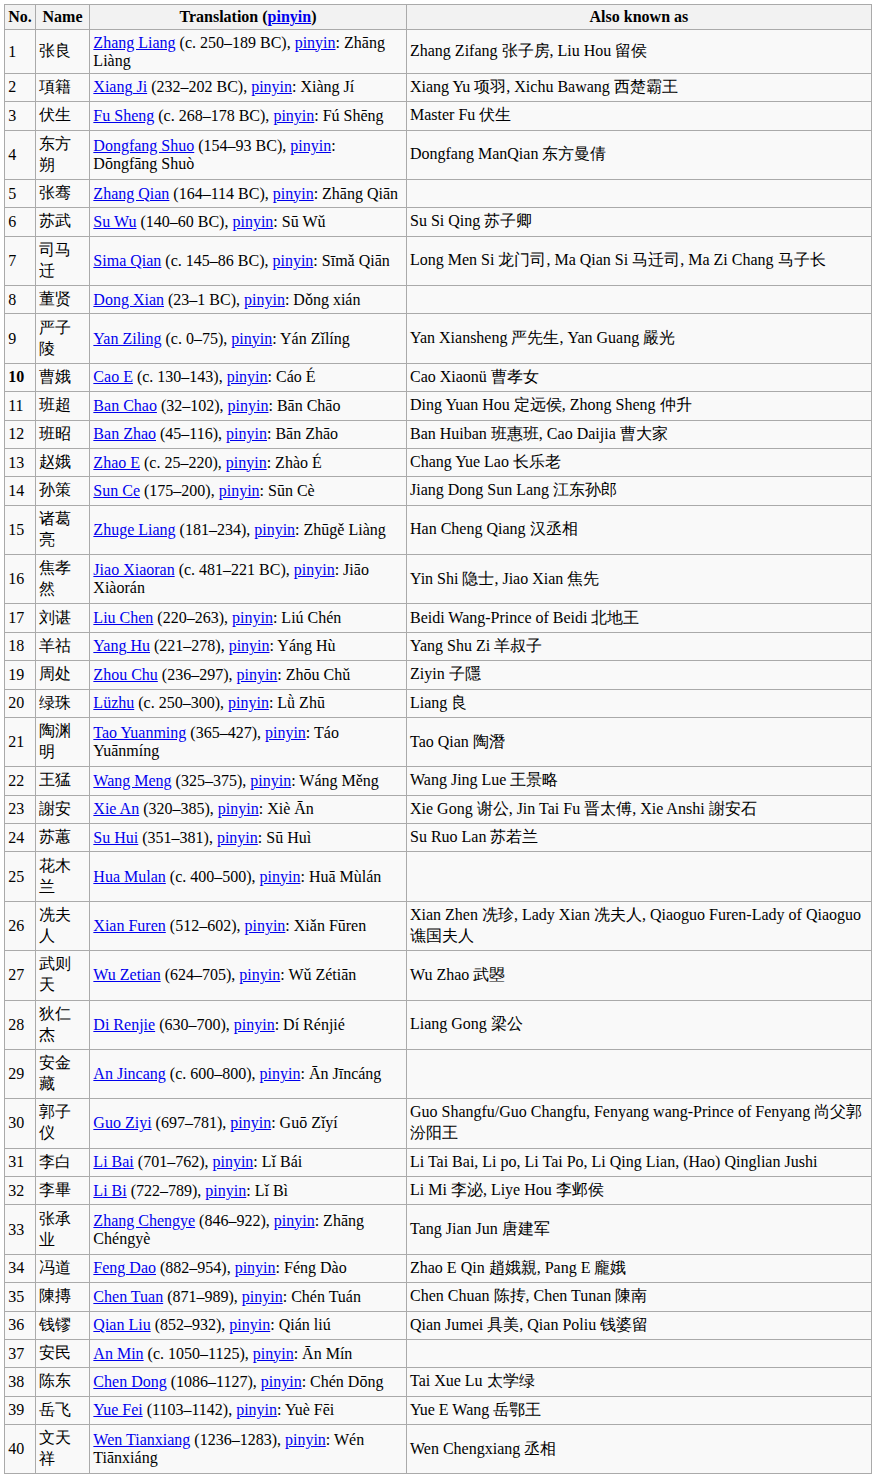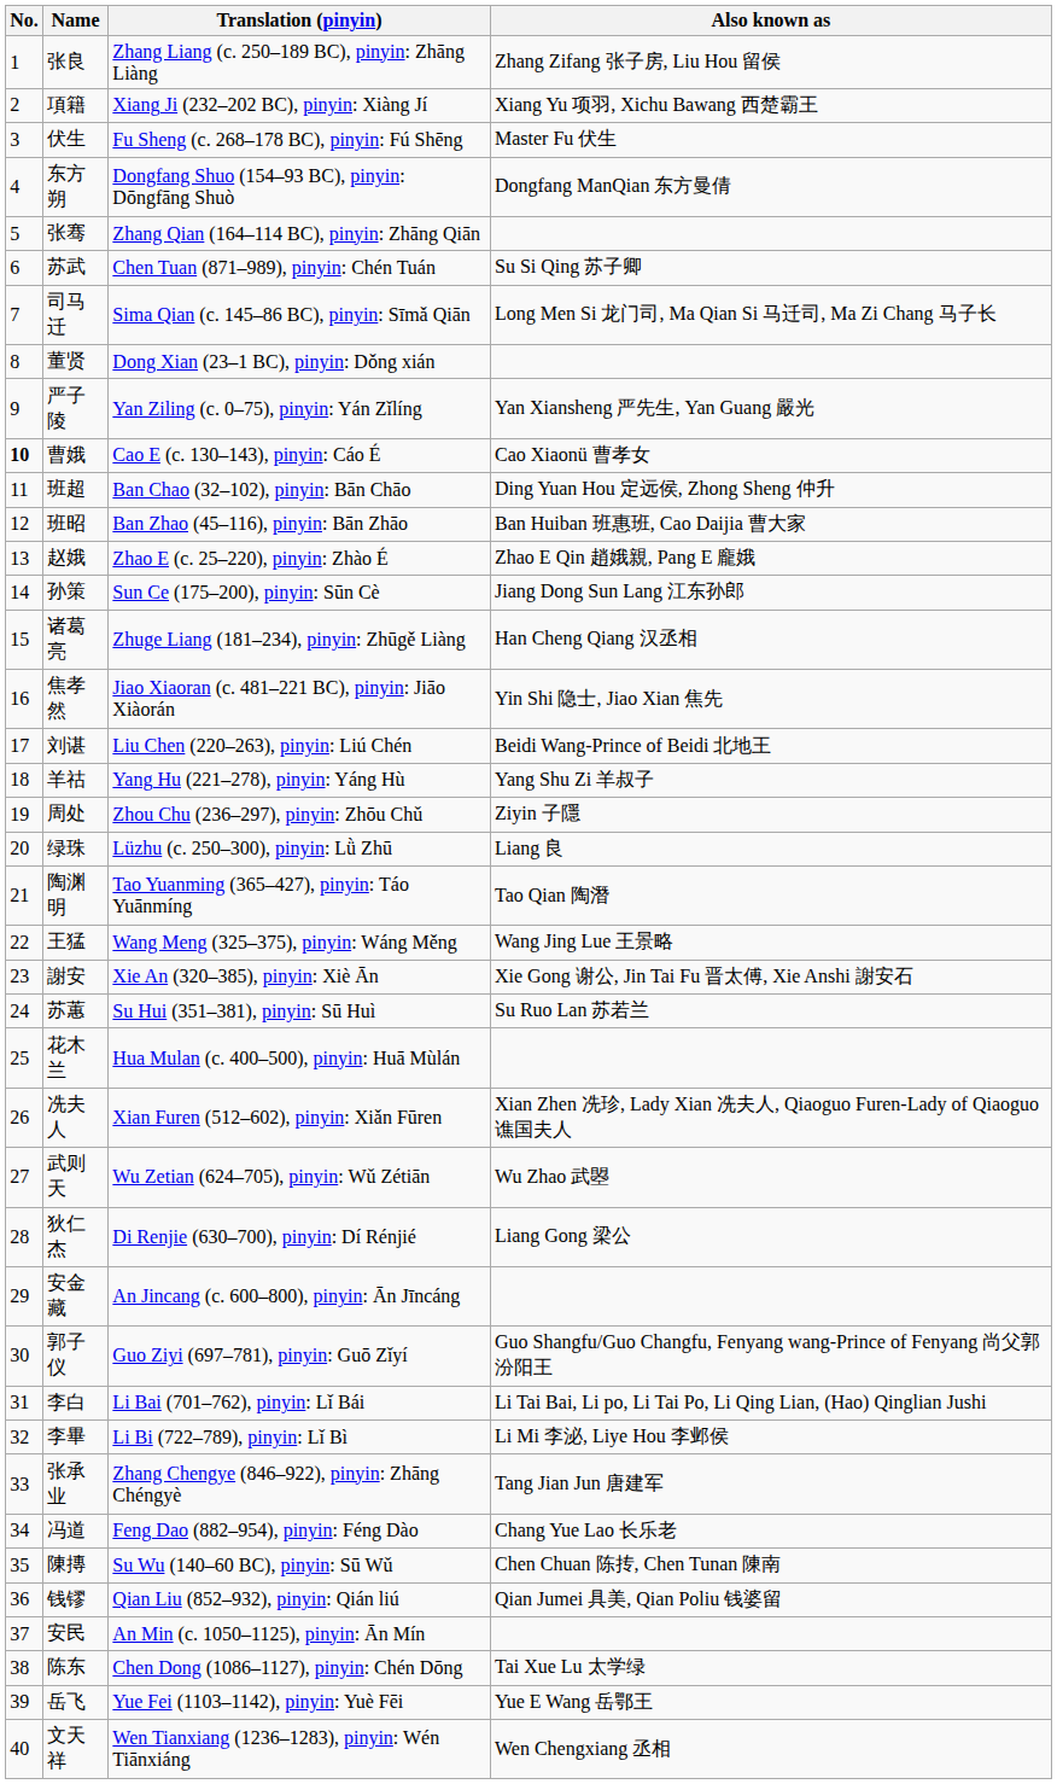苏武 | Translation (pinyin): Su Wu (140–60 BC), pinyin: Sū Wǔ -> Chen Tuan (871–989), pinyin: Chén Tuán
赵娥 | Also known as: Chang Yue Lao 长乐老 -> Zhao E Qin 趙娥親, Pang E 龐娥
冯道 | Also known as: Zhao E Qin 趙娥親, Pang E 龐娥 -> Chang Yue Lao 长乐老
陳摶 | Translation (pinyin): Chen Tuan (871–989), pinyin: Chén Tuán -> Su Wu (140–60 BC), pinyin: Sū Wǔ
